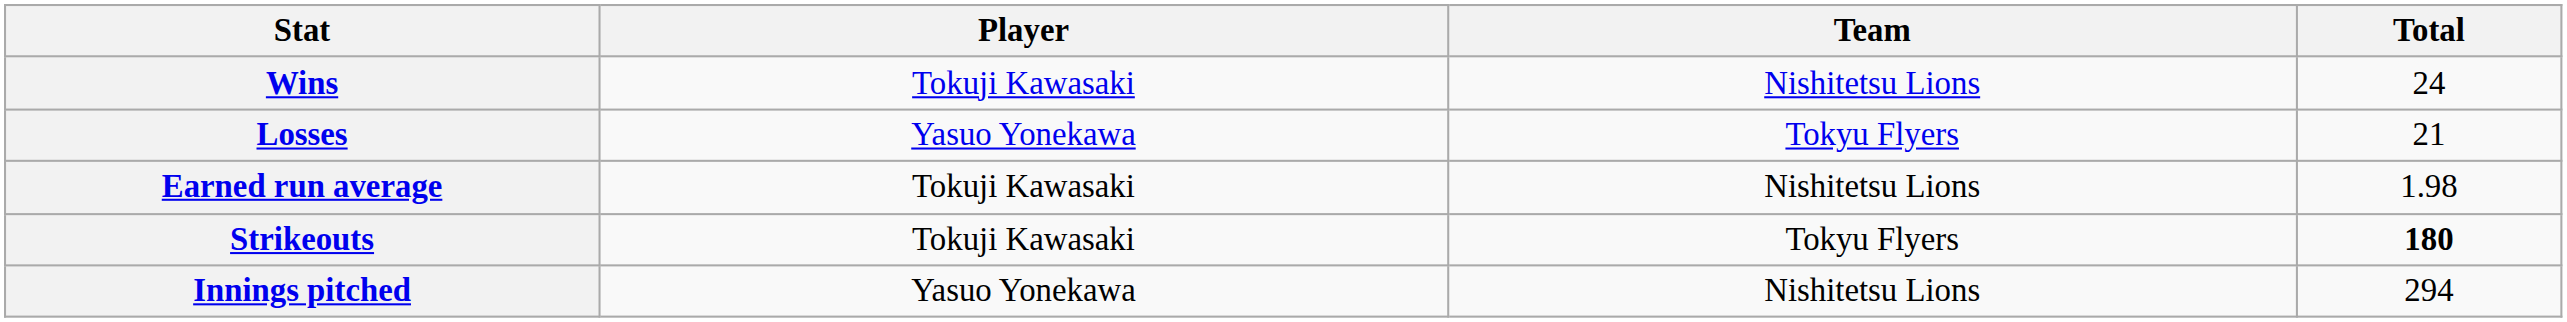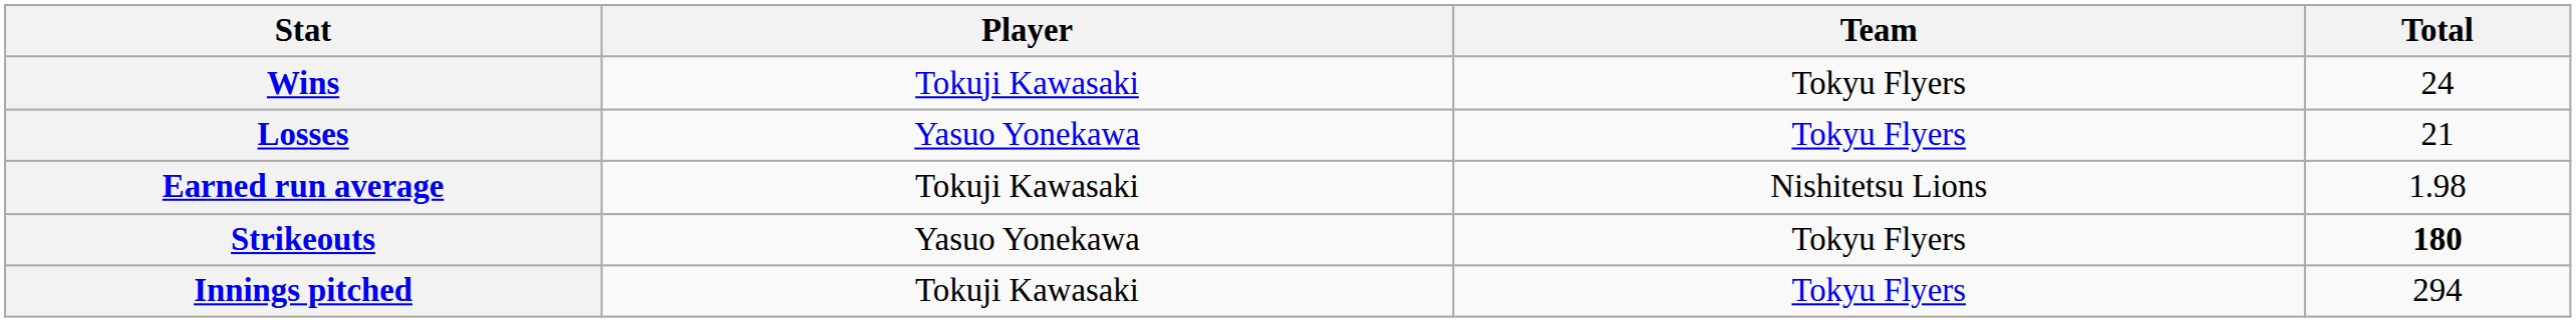Wins | Team: Nishitetsu Lions -> Tokyu Flyers
Strikeouts | Player: Tokuji Kawasaki -> Yasuo Yonekawa
Innings pitched | Player: Yasuo Yonekawa -> Tokuji Kawasaki
Innings pitched | Team: Nishitetsu Lions -> Tokyu Flyers
